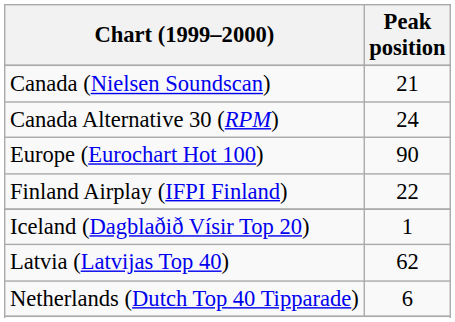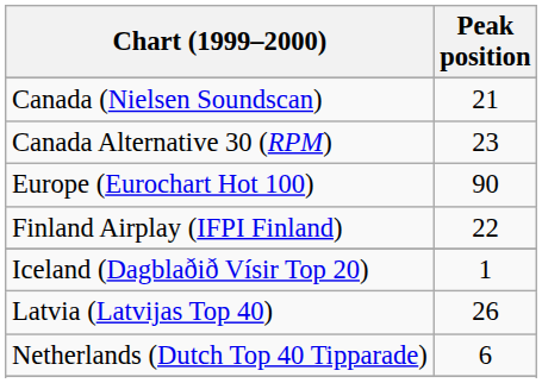Canada Alternative 30 (RPM) | Peak position: 24 -> 23
Latvia (Latvijas Top 40) | Peak position: 62 -> 26
